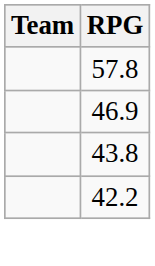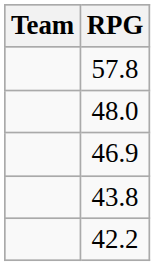+ row: 48.0
